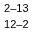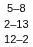+ row: 5–8
